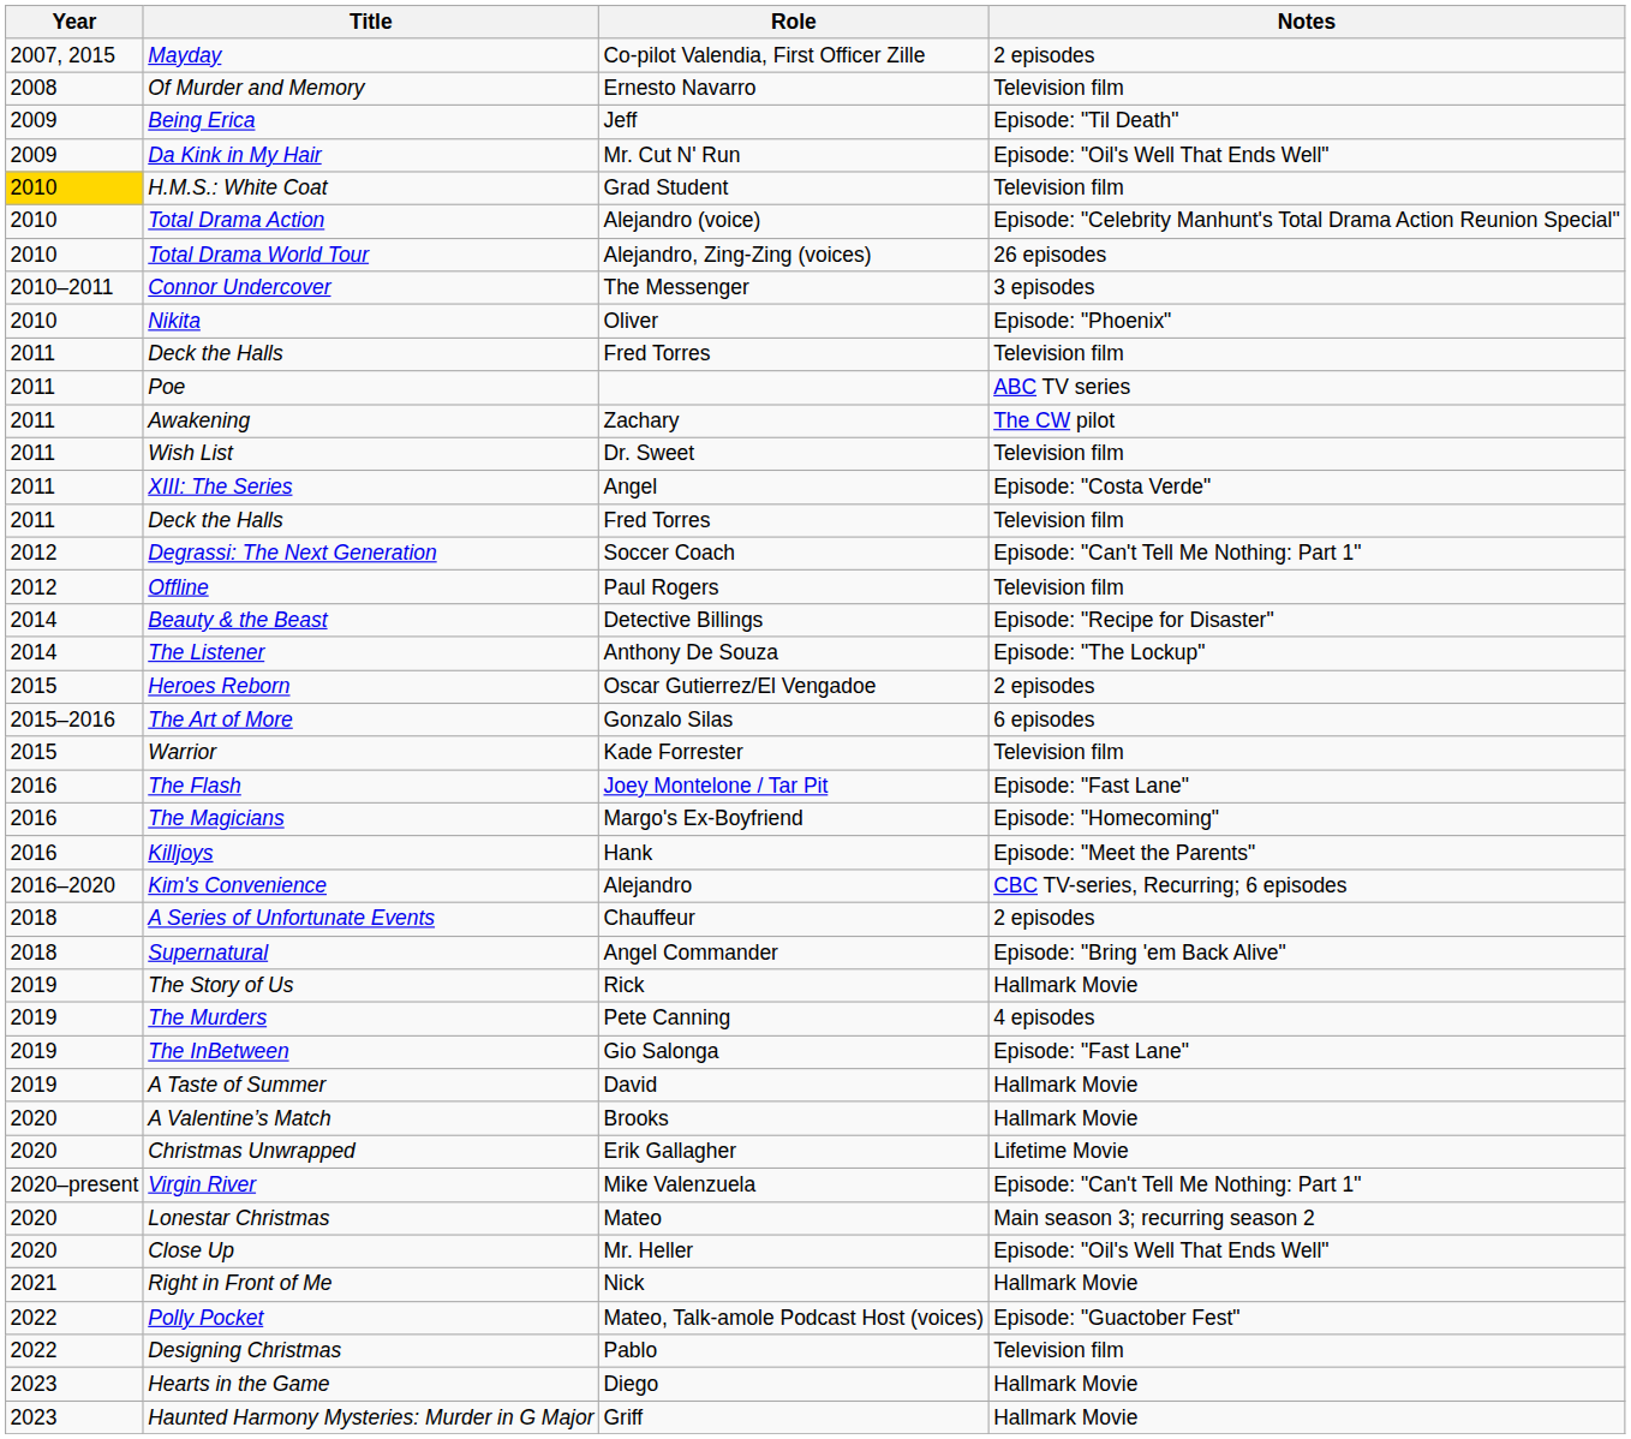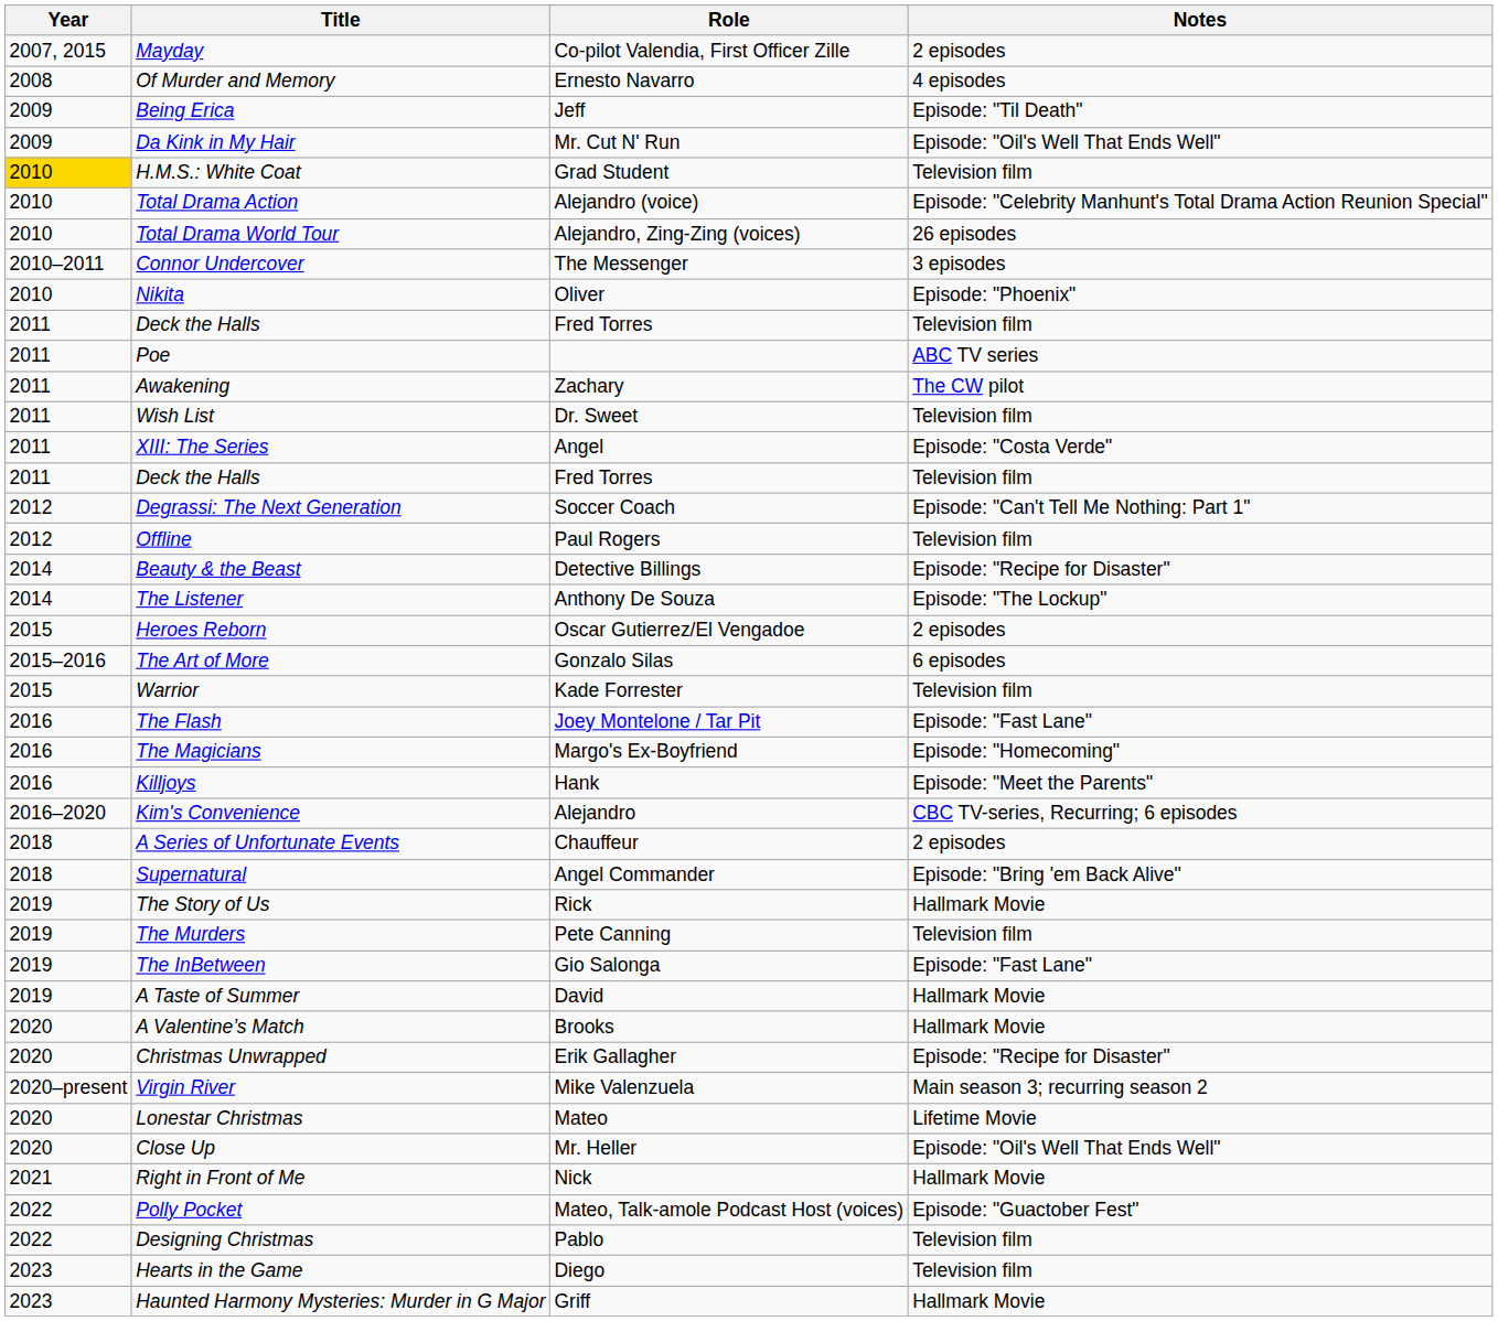Of Murder and Memory | Notes: Television film -> 4 episodes
The Murders | Notes: 4 episodes -> Television film
Christmas Unwrapped | Notes: Lifetime Movie -> Episode: "Recipe for Disaster"
Virgin River | Notes: Episode: "Can't Tell Me Nothing: Part 1" -> Main season 3; recurring season 2
Lonestar Christmas | Notes: Main season 3; recurring season 2 -> Lifetime Movie
Hearts in the Game | Notes: Hallmark Movie -> Television film
